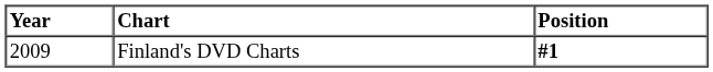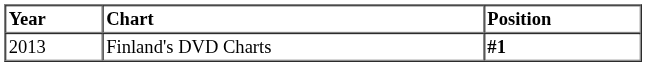Finland's DVD Charts | Year: 2009 -> 2013
